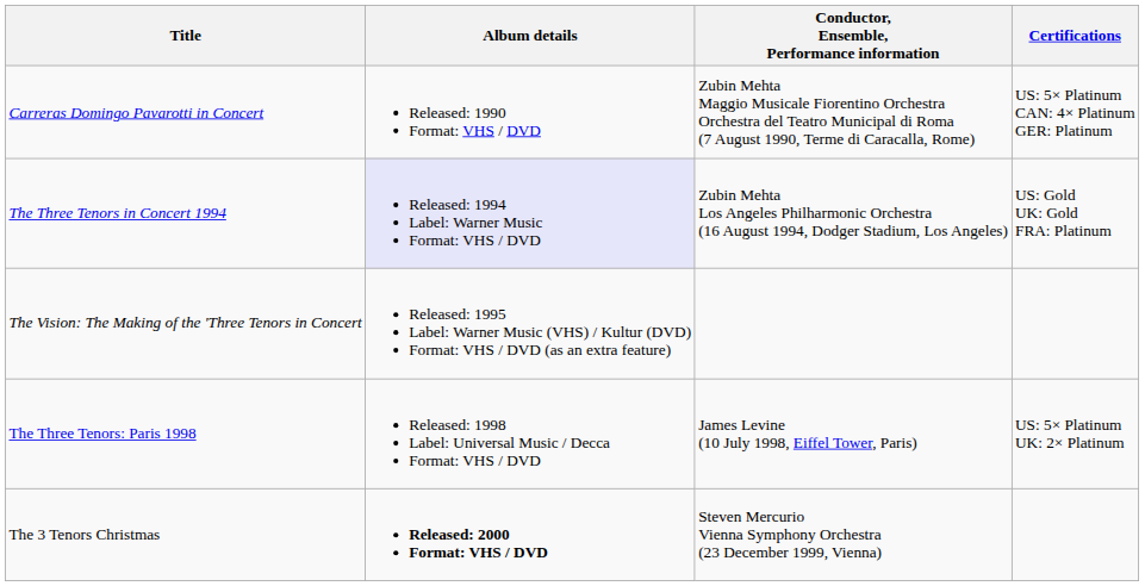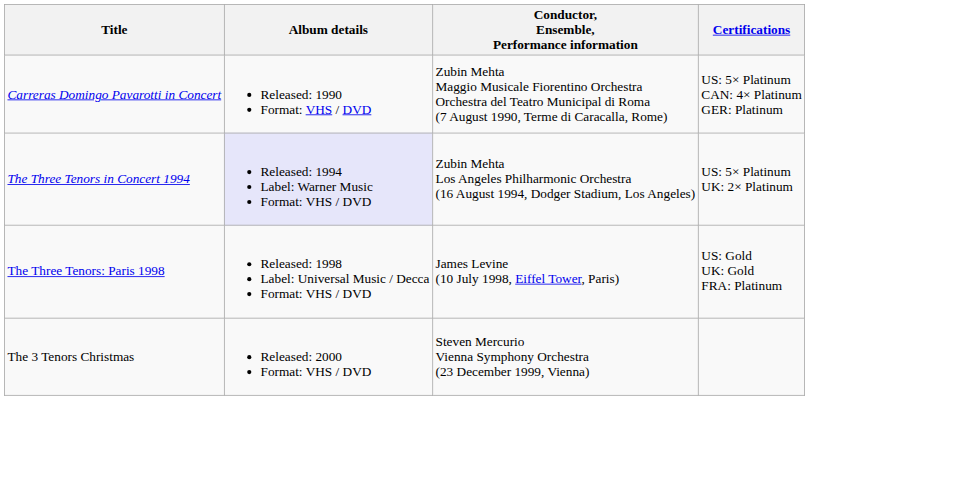The Three Tenors in Concert 1994 | Certifications: US: Gold UK: Gold FRA: Platinum -> US: 5× Platinum UK: 2× Platinum
- row: The Vision: The Making of the 'Three Tenors in Concert | Released: 1995 Label: Warner Music (VHS) / Kultur (DVD) Format: VHS / DVD (as an extra feature)
The Three Tenors: Paris 1998 | Certifications: US: 5× Platinum UK: 2× Platinum -> US: Gold UK: Gold FRA: Platinum
The 3 Tenors Christmas | Album details: bold -> normal
